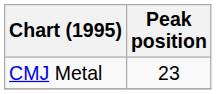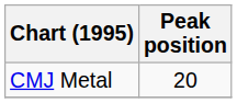CMJ Metal | Peak position: 23 -> 20
